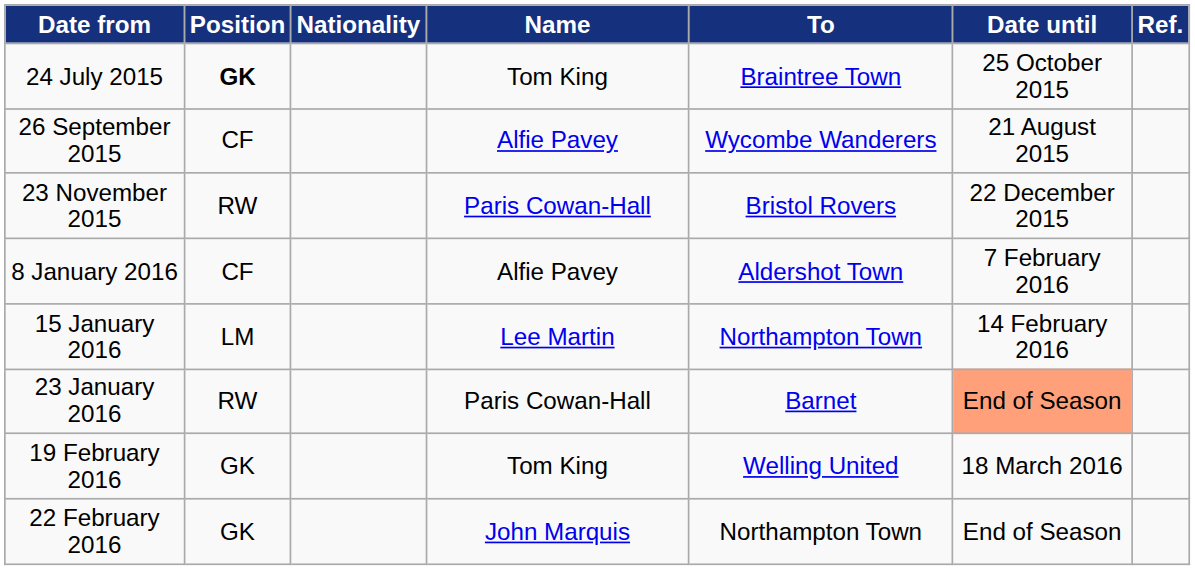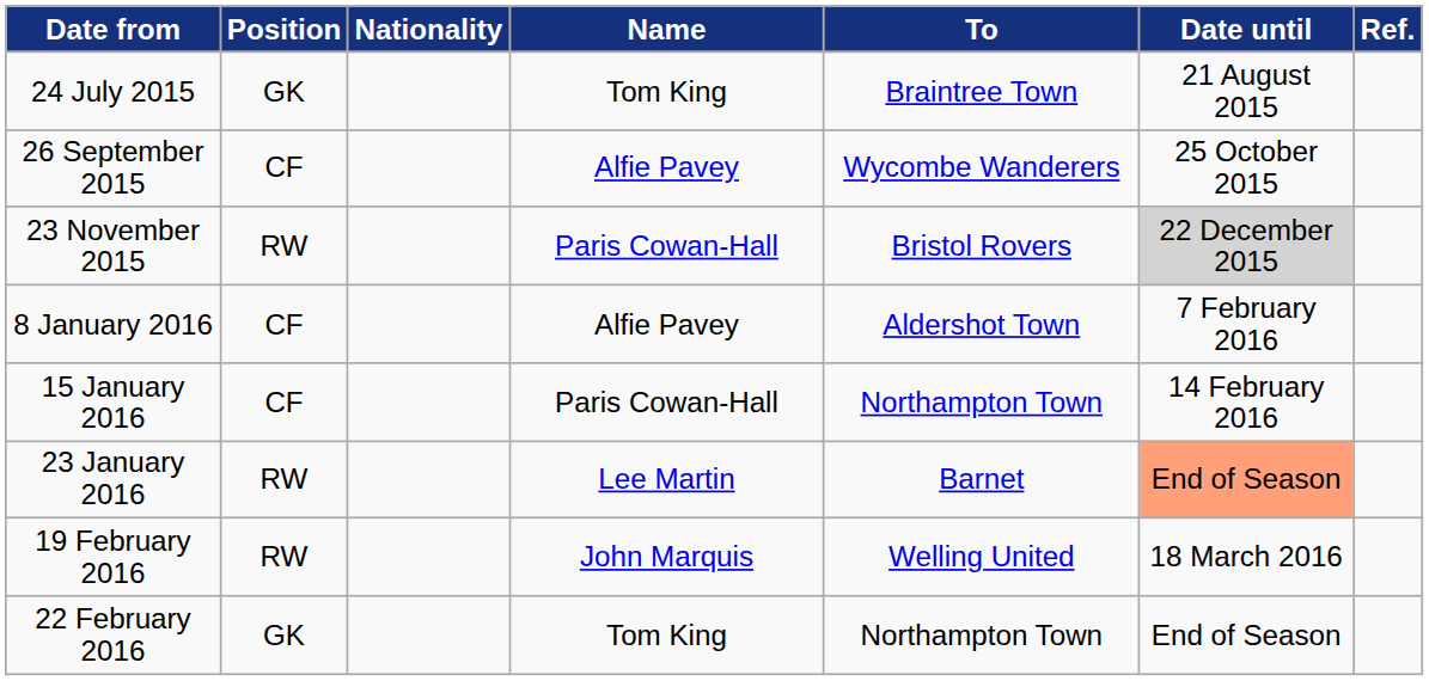24 July 2015 | Position: bold -> normal
24 July 2015 | Date until: 25 October 2015 -> 21 August 2015
26 September 2015 | Date until: 21 August 2015 -> 25 October 2015
23 November 2015 | Date until: no background -> lightgrey background
15 January 2016 | Position: LM -> CF
15 January 2016 | Name: Lee Martin -> Paris Cowan-Hall
23 January 2016 | Name: Paris Cowan-Hall -> Lee Martin
19 February 2016 | Position: GK -> RW
19 February 2016 | Name: Tom King -> John Marquis
22 February 2016 | Name: John Marquis -> Tom King
